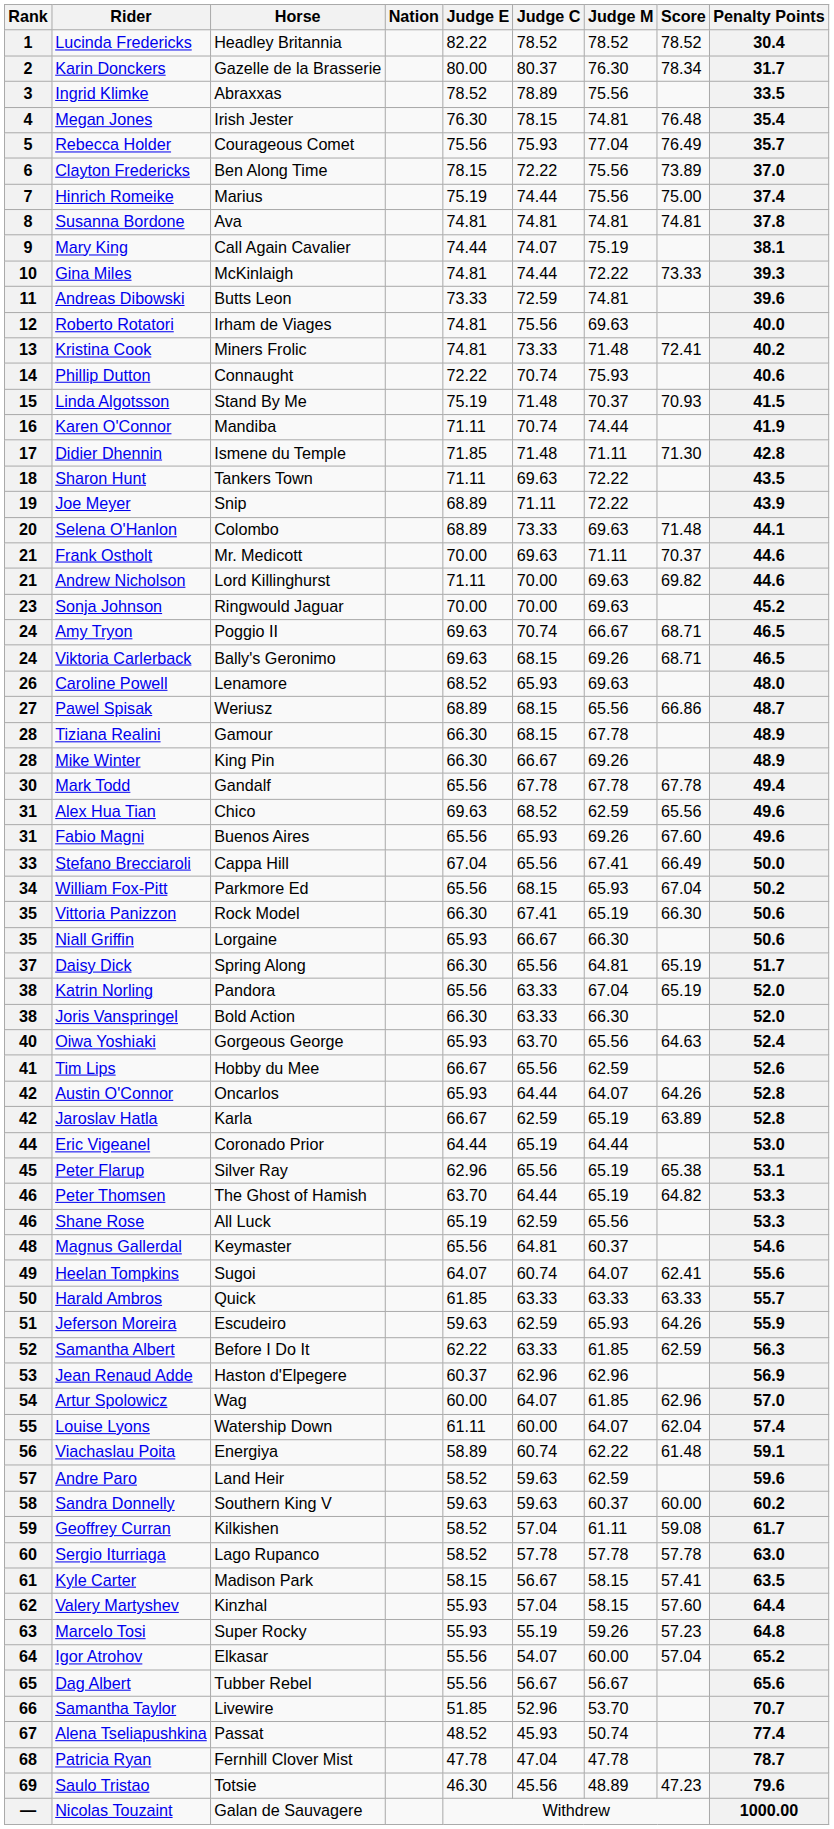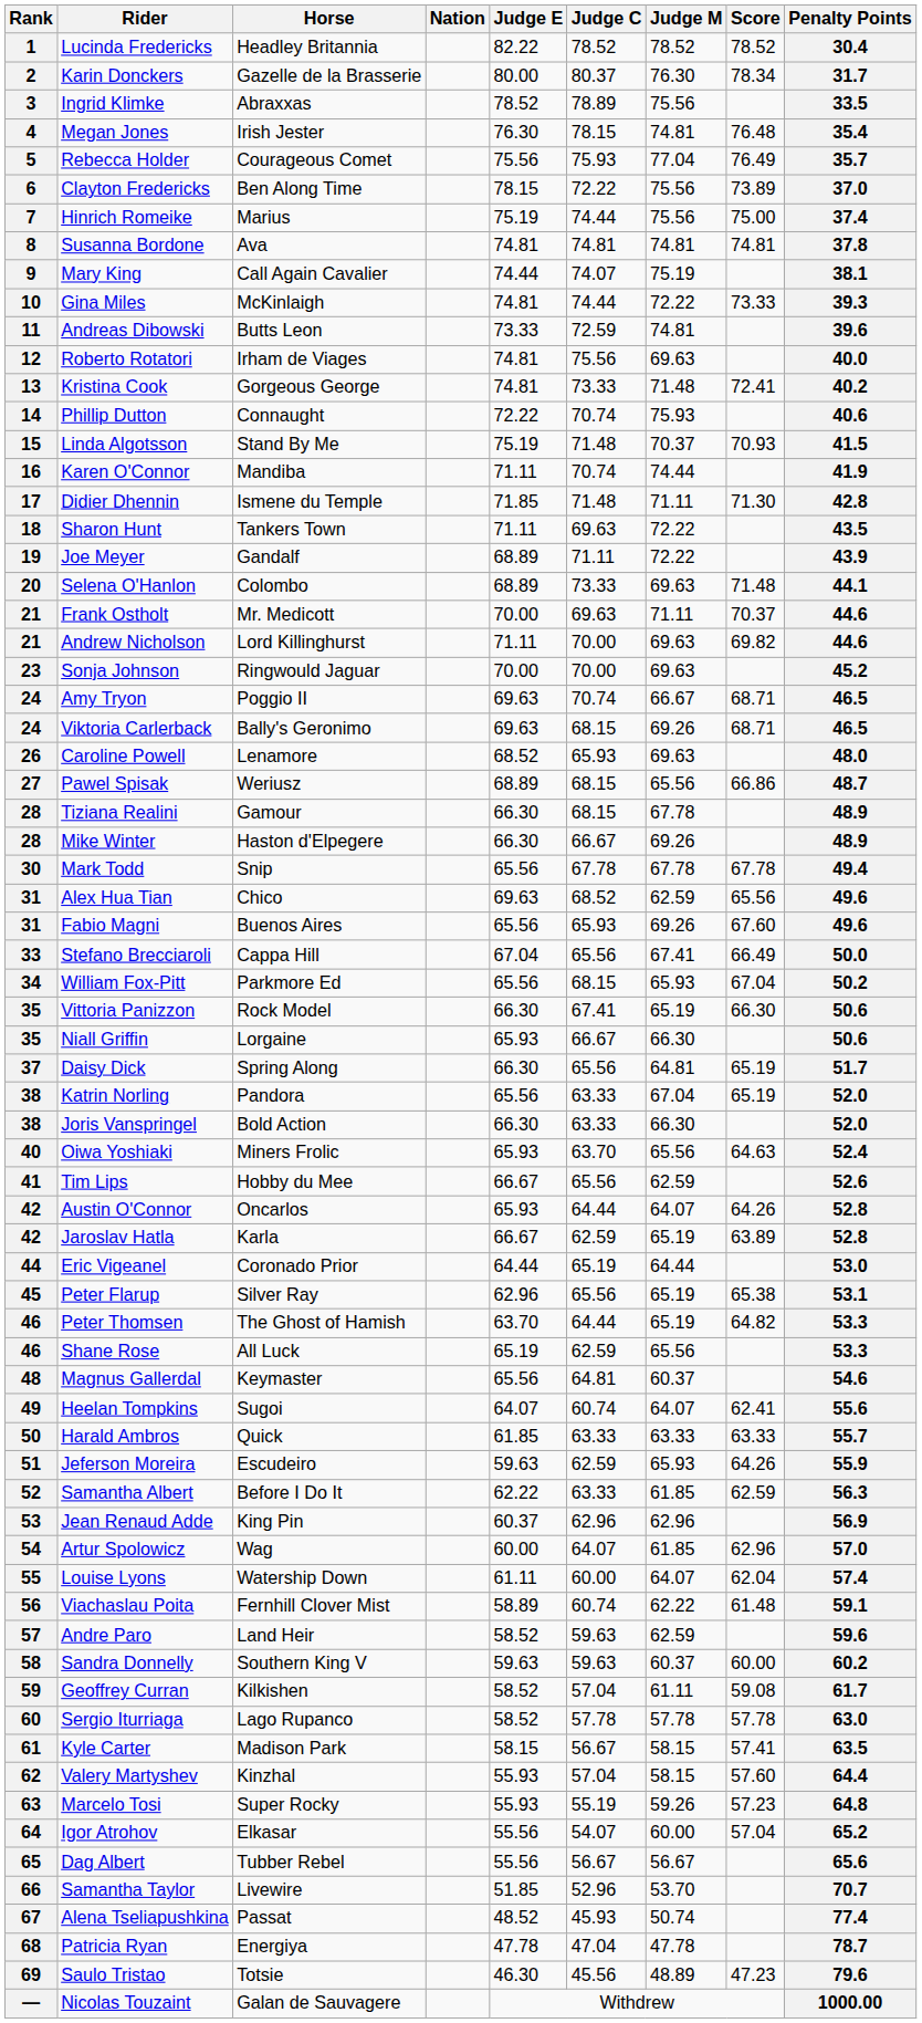Kristina Cook | Horse: Miners Frolic -> Gorgeous George
Joe Meyer | Horse: Snip -> Gandalf
Mike Winter | Horse: King Pin -> Haston d'Elpegere
Mark Todd | Horse: Gandalf -> Snip
Oiwa Yoshiaki | Horse: Gorgeous George -> Miners Frolic
Jean Renaud Adde | Horse: Haston d'Elpegere -> King Pin
Viachaslau Poita | Horse: Energiya -> Fernhill Clover Mist
Patricia Ryan | Horse: Fernhill Clover Mist -> Energiya
